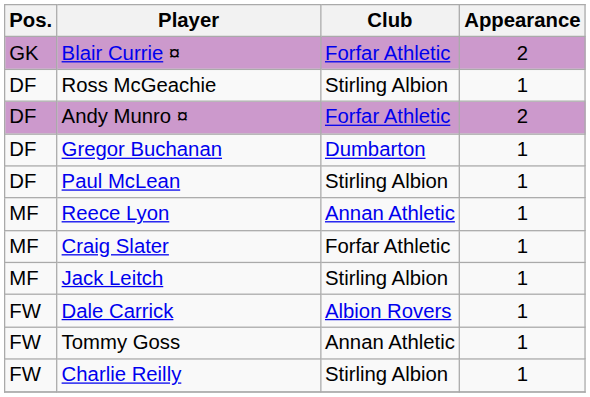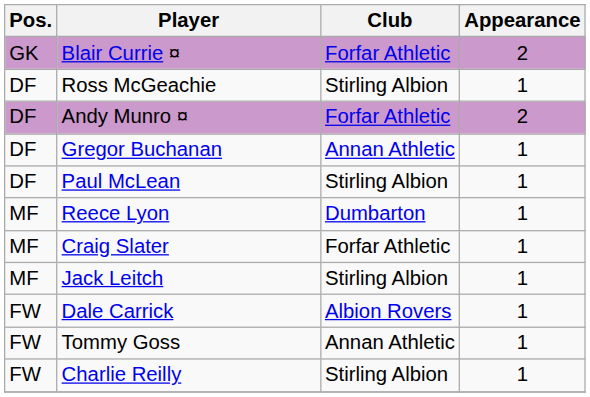Gregor Buchanan | Club: Dumbarton -> Annan Athletic
Reece Lyon | Club: Annan Athletic -> Dumbarton
